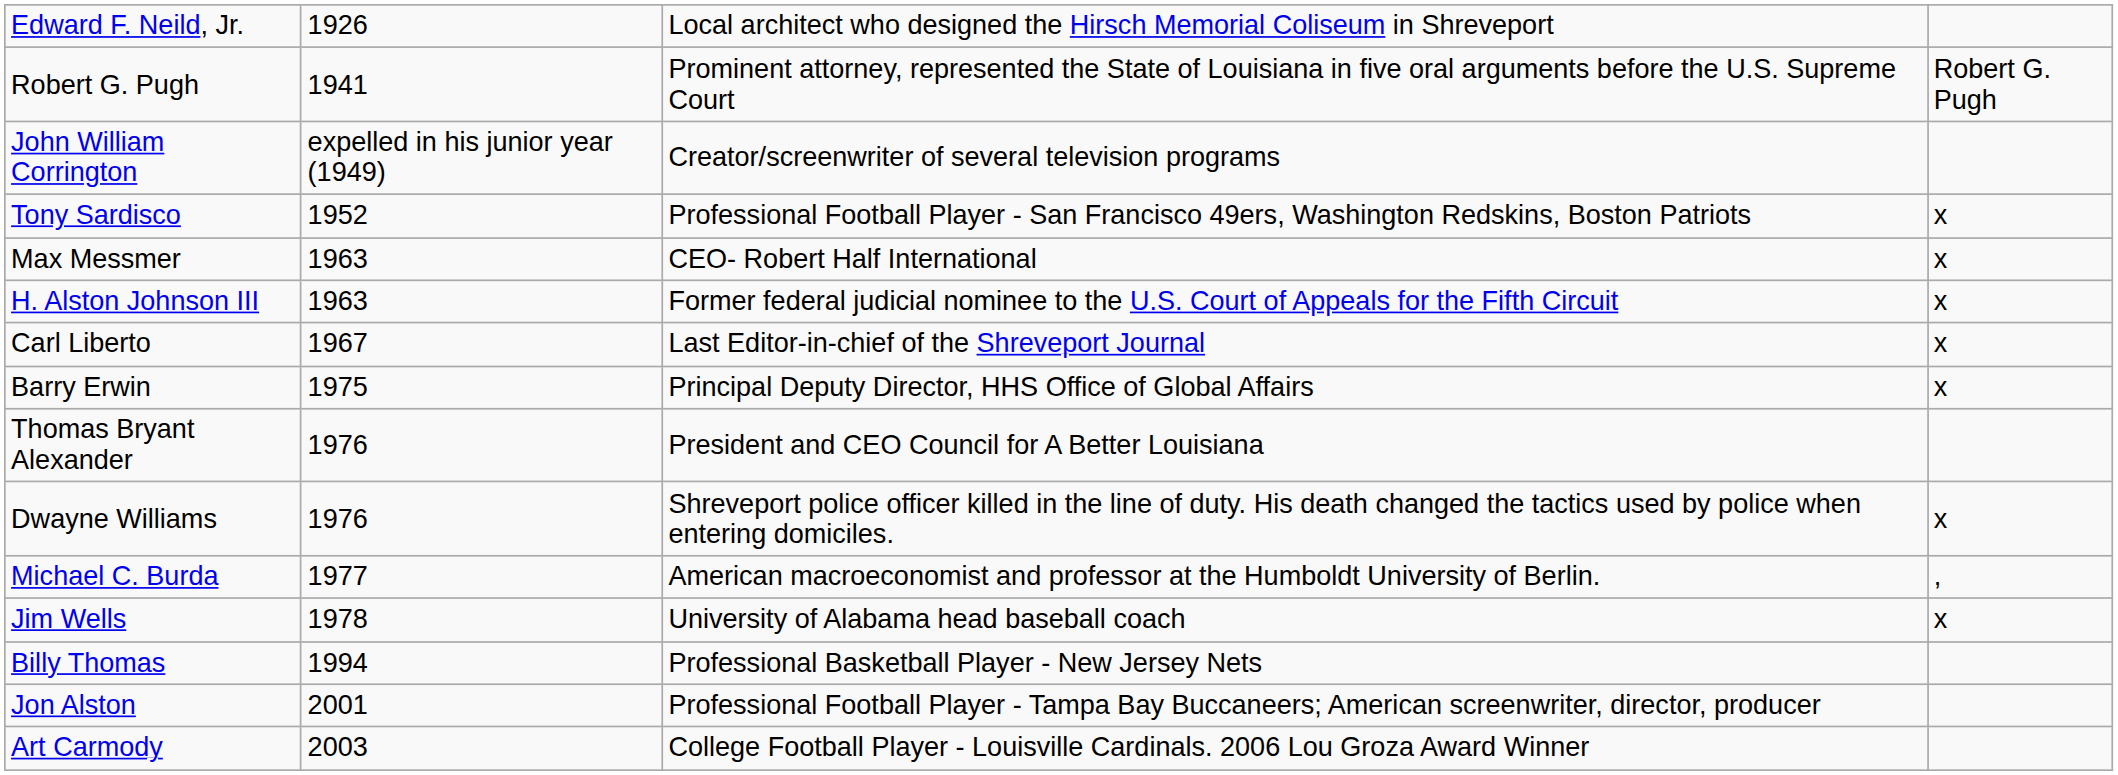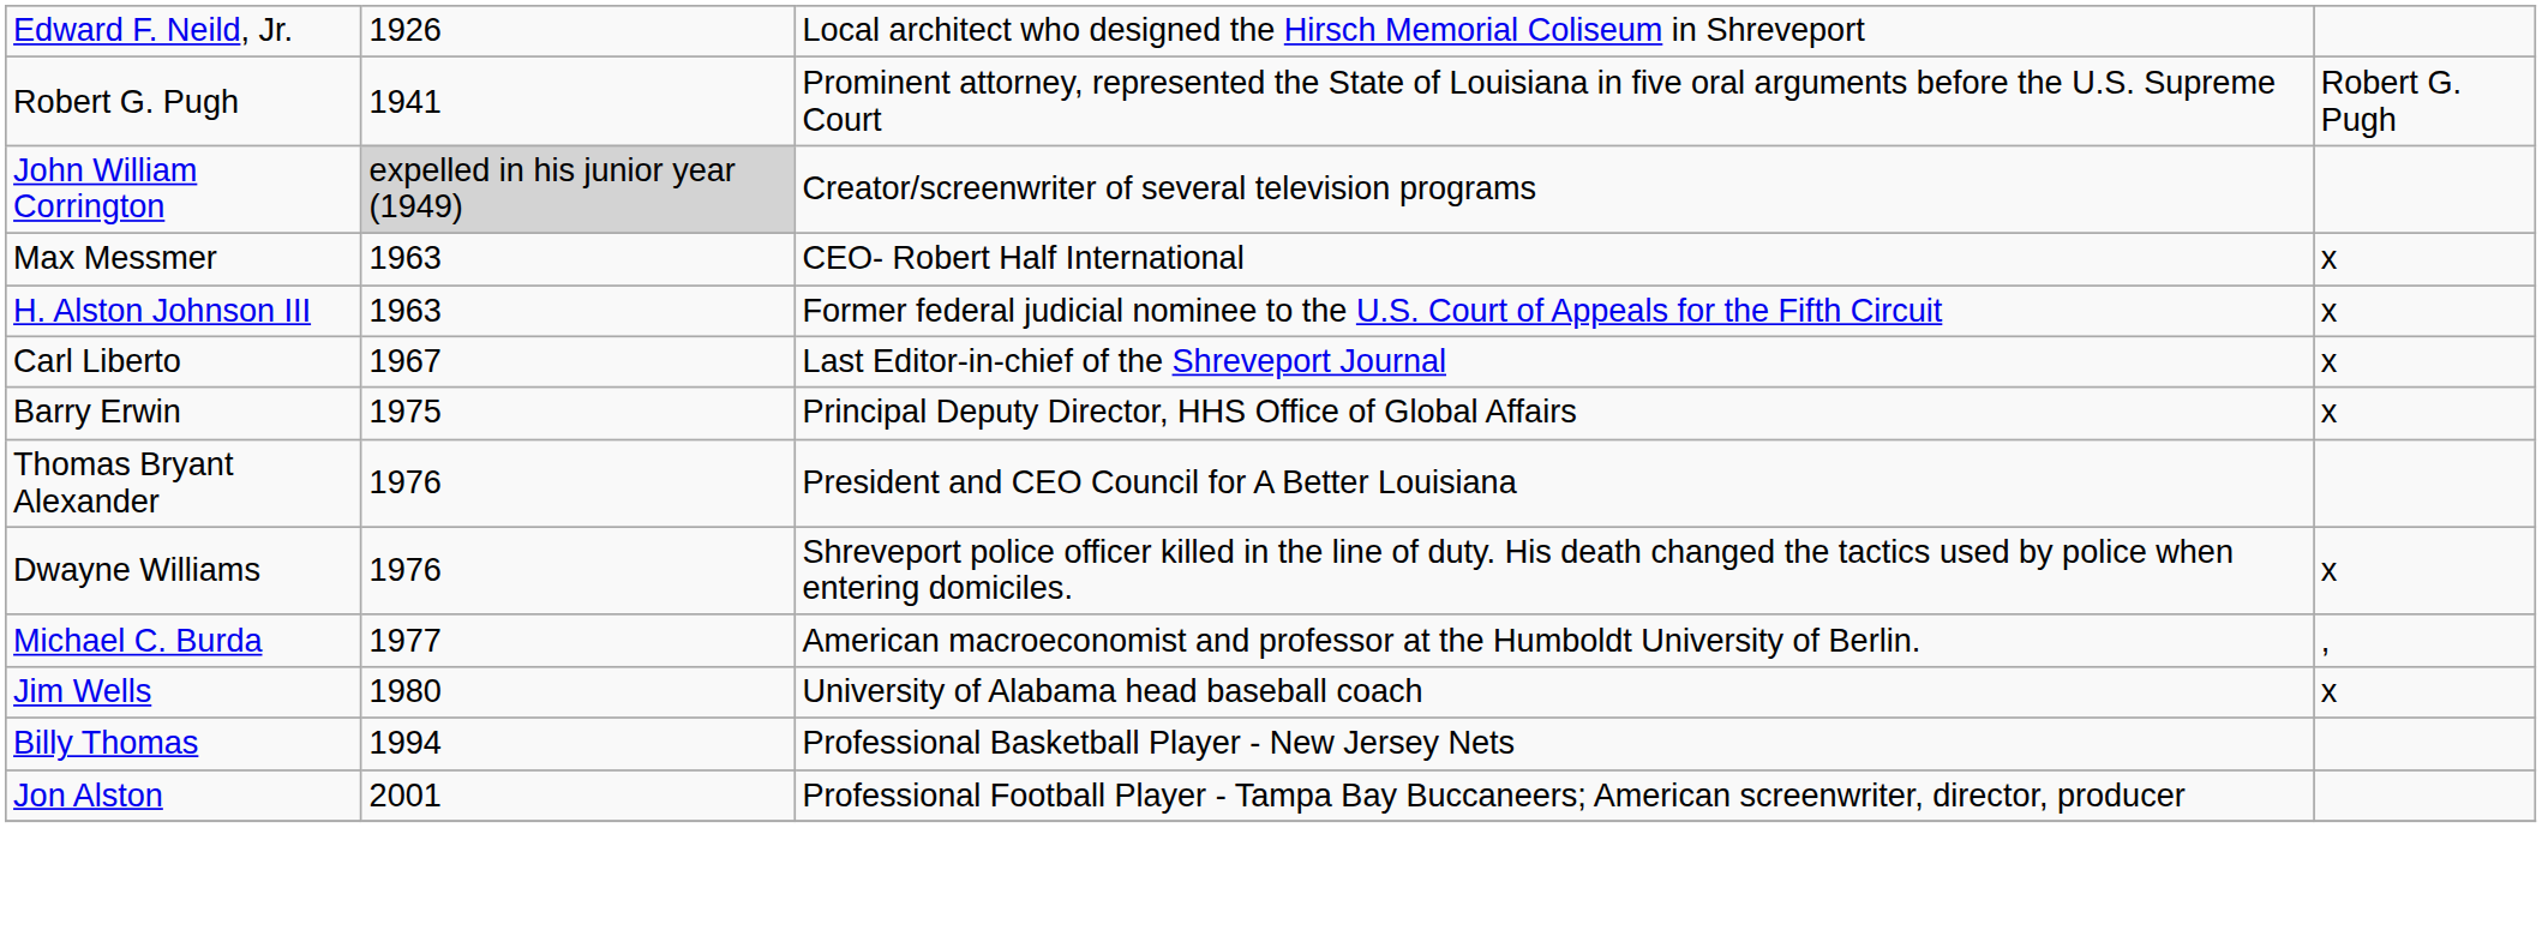John William Corrington | column 2: no background -> lightgrey background
- row: Tony Sardisco | 1952 | Professional Football Player - San Francisco 49ers, Washington Redskins, Boston Patriots | x
Jim Wells | column 2: 1978 -> 1980
- row: Art Carmody | 2003 | College Football Player - Louisville Cardinals. 2006 Lou Groza Award Winner
